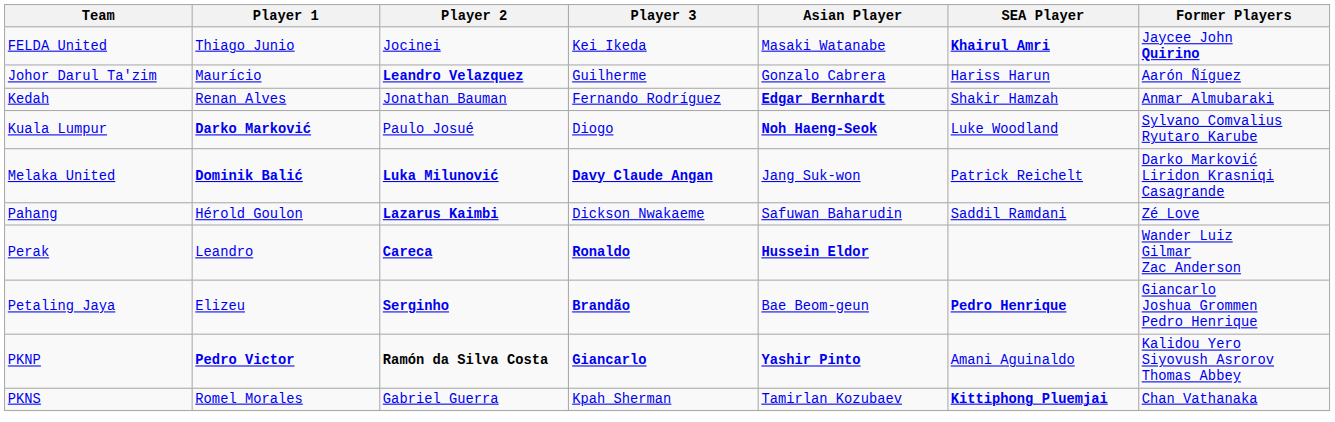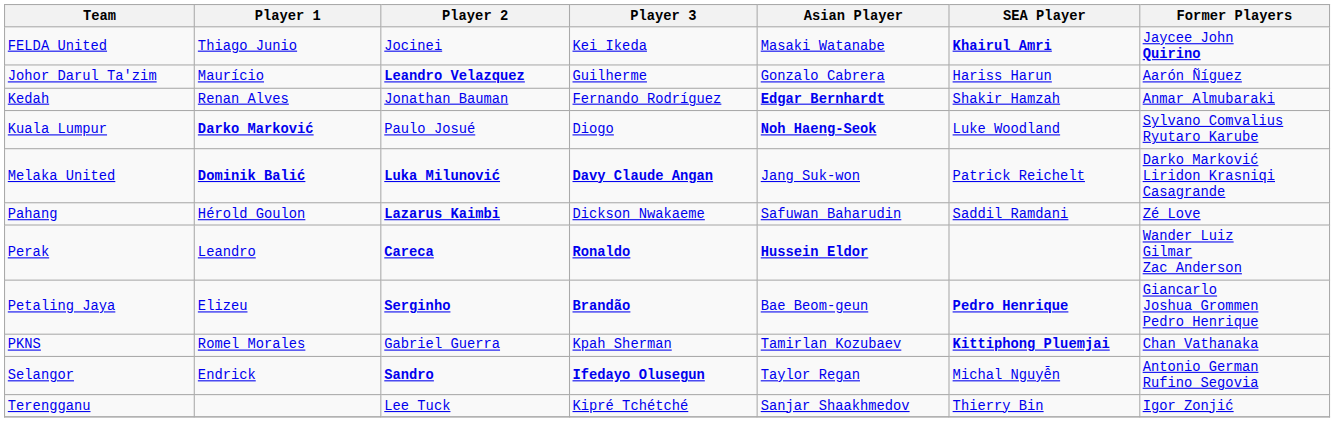- row: PKNP | Pedro Victor | Ramón da Silva Costa | Giancarlo | Yashir Pinto | Amani Aguinaldo | Kalidou Yero Siyovush Asrorov Thomas Abbey
+ row: Selangor | Endrick | Sandro | Ifedayo Olusegun | Taylor Regan | Michal Nguyễn | Antonio German Rufino Segovia
+ row: Terengganu | Lee Tuck | Kipré Tchétché | Sanjar Shaakhmedov | Thierry Bin | Igor Zonjić
